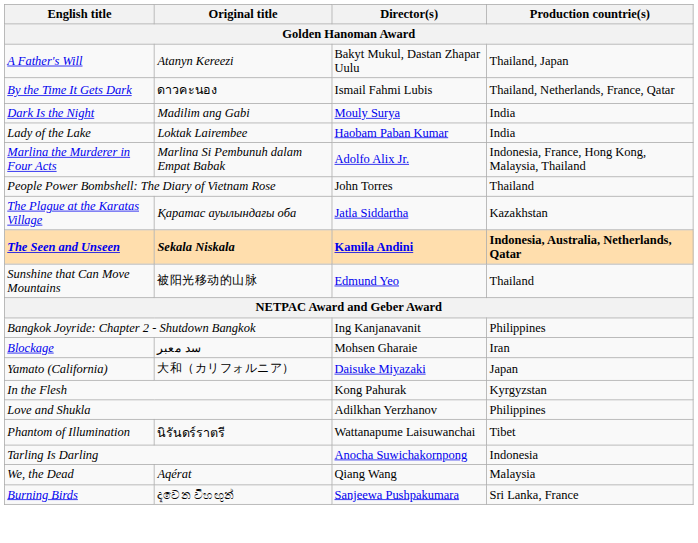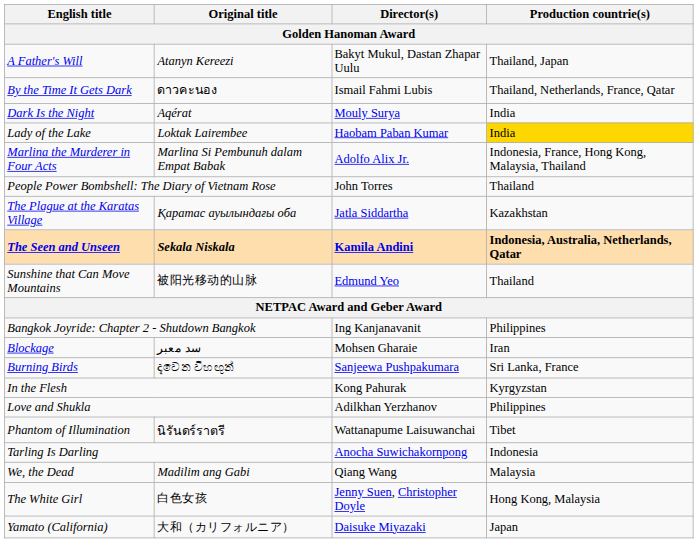Dark Is the Night | Original title: Madilim ang Gabi -> Aqérat
Lady of the Lake | Production countrie(s): no background -> gold background
rows swapped: Burning Birds <-> Yamato (California)
We, the Dead | Original title: Aqérat -> Madilim ang Gabi
+ row: The White Girl | 白色女孩 | Jenny Suen, Christopher Doyle | Hong Kong, Malaysia
